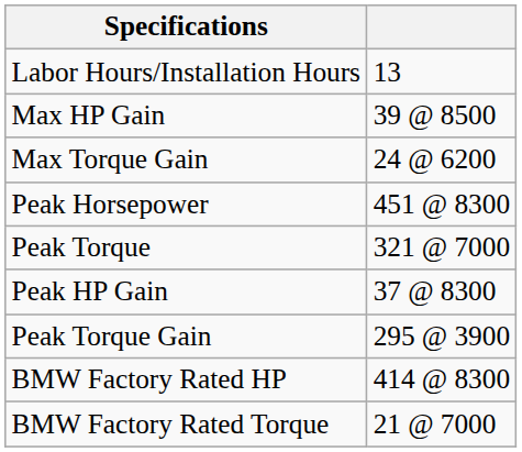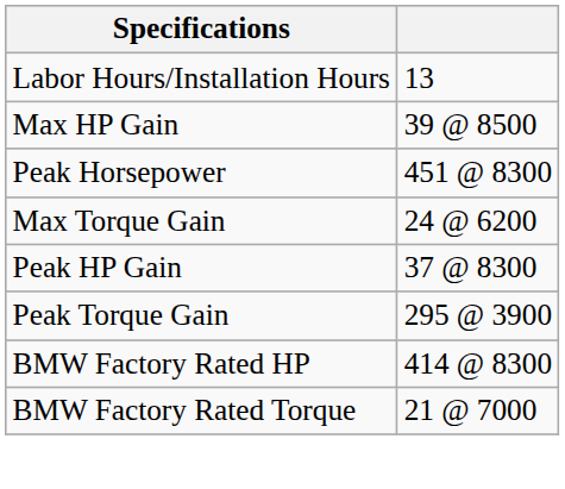rows swapped: Max Torque Gain <-> Peak Horsepower
- row: Peak Torque | 321 @ 7000
